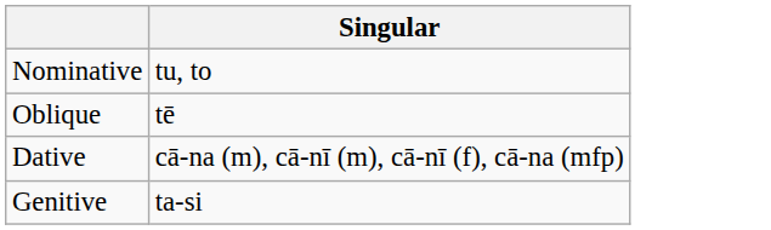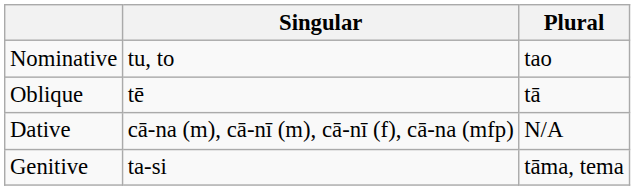+ column: Plural | tao | tā | N/A | tāma, tema
